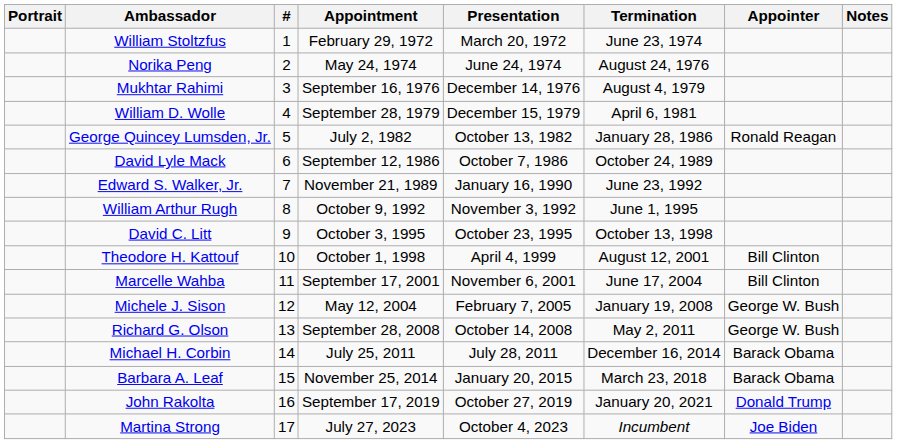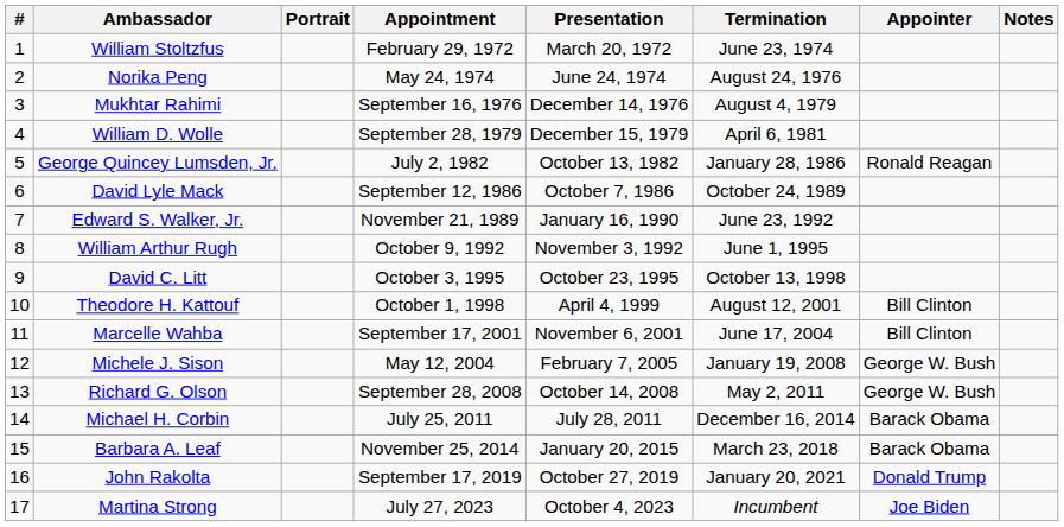columns swapped: # <-> Portrait
